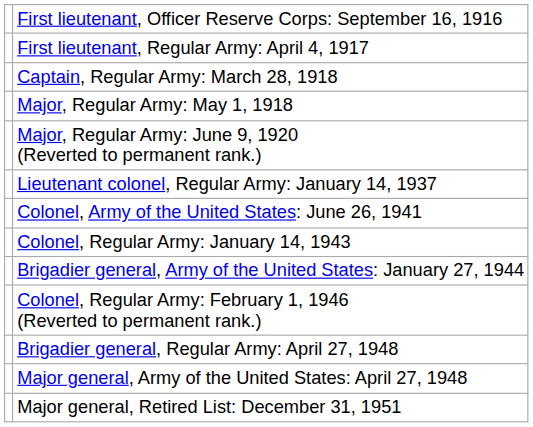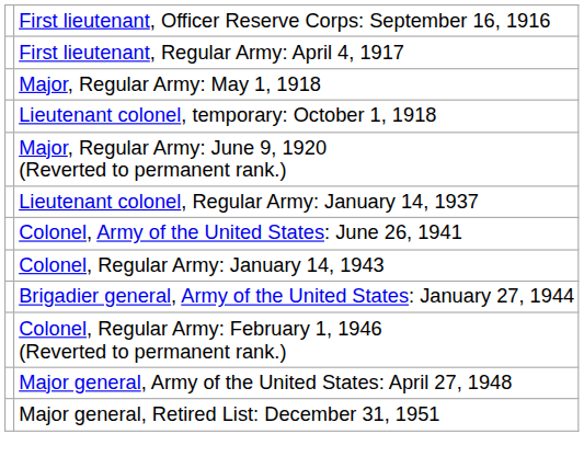- row: Captain, Regular Army: March 28, 1918
+ row: Lieutenant colonel, temporary: October 1, 1918
- row: Brigadier general, Regular Army: April 27, 1948
